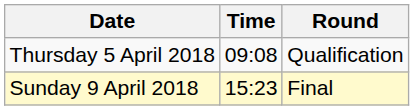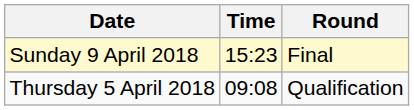rows swapped: Thursday 5 April 2018 <-> Sunday 9 April 2018
